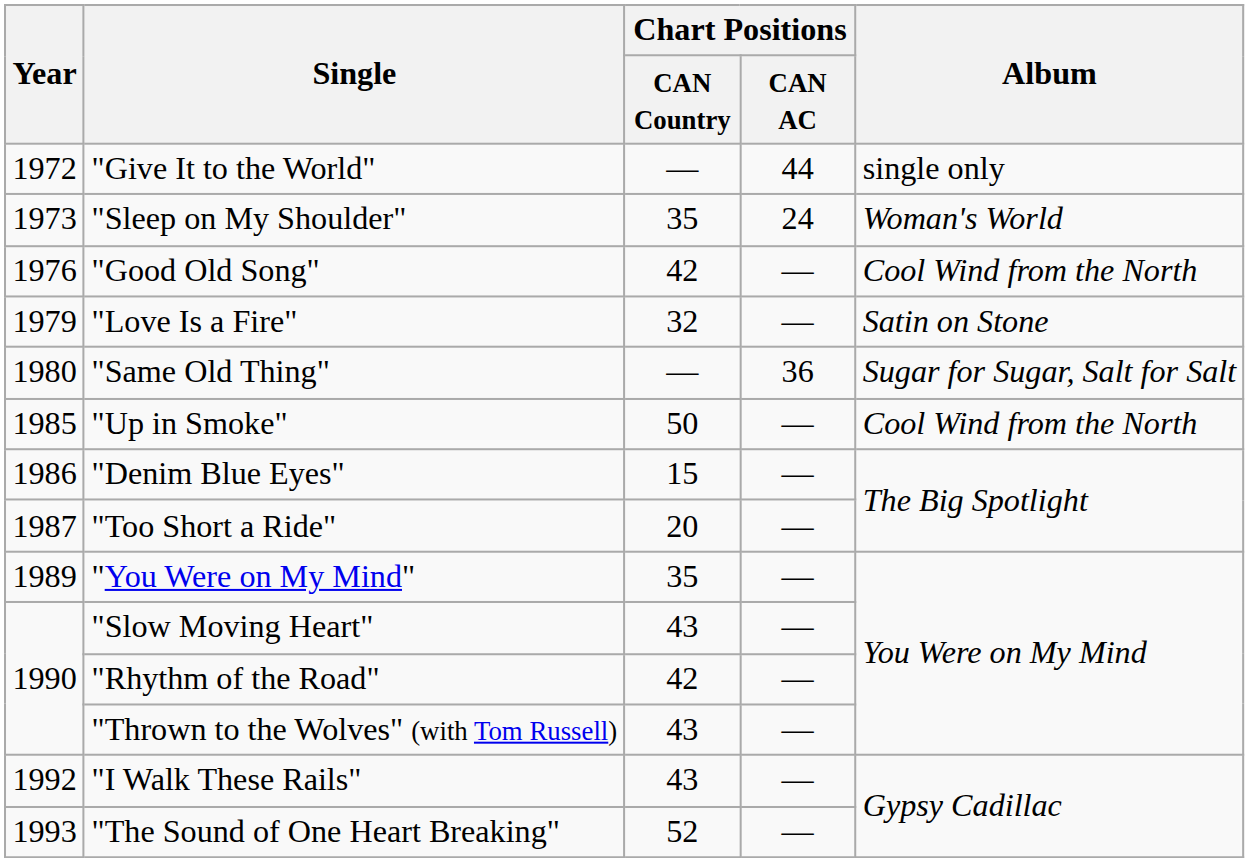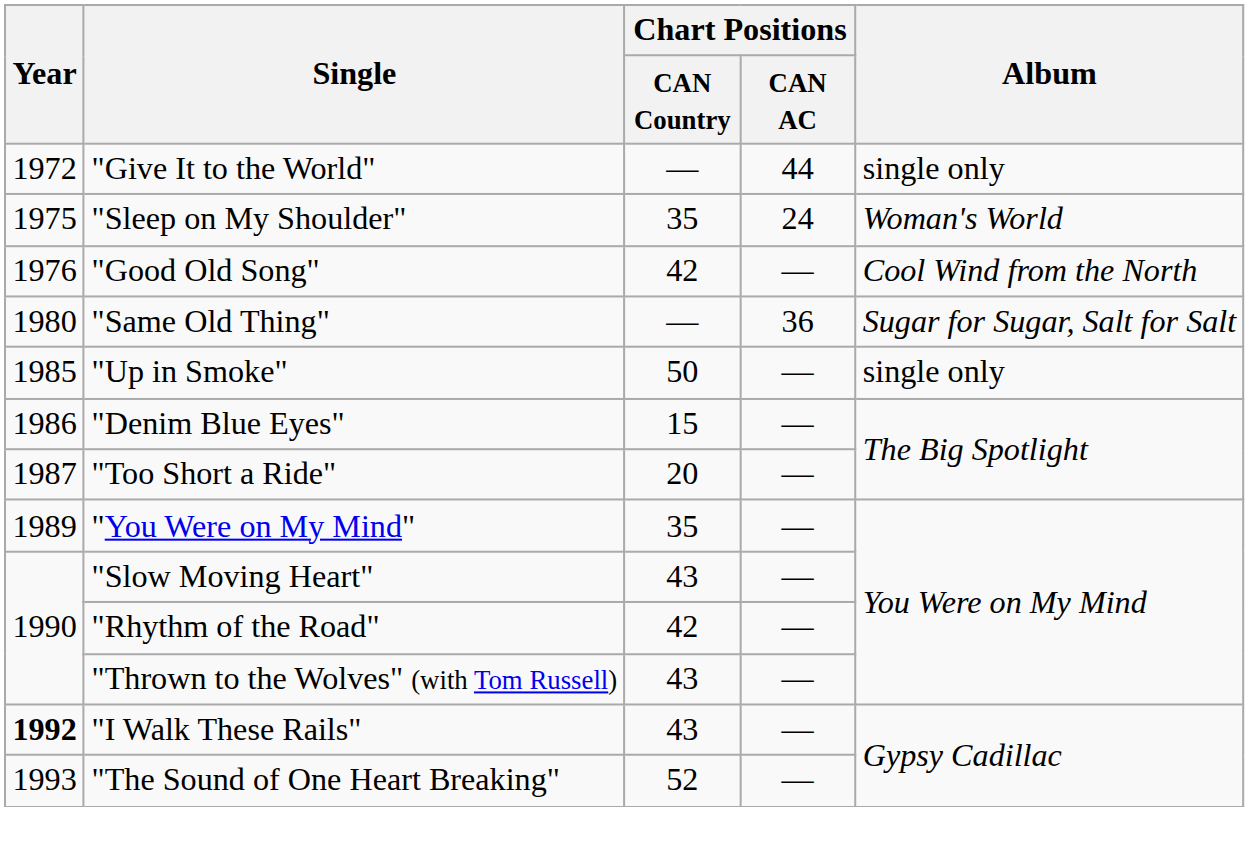"Sleep on My Shoulder" | Year: 1973 -> 1975
- row: 1979 | "Love Is a Fire" | 32 | — | Satin on Stone
"Up in Smoke" | Album: Cool Wind from the North -> single only
"I Walk These Rails" | Year: normal -> bold
